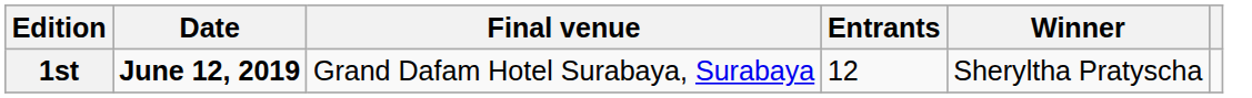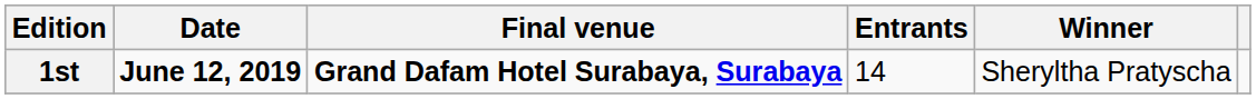1st | Final venue: normal -> bold
1st | Entrants: 12 -> 14
